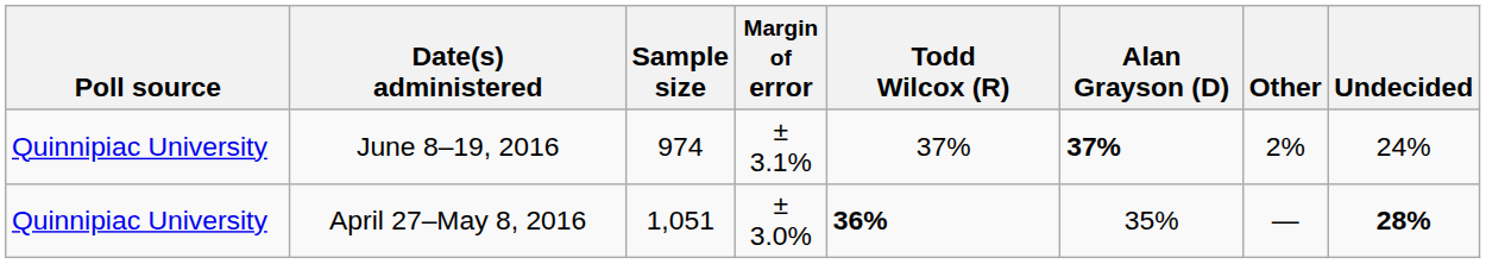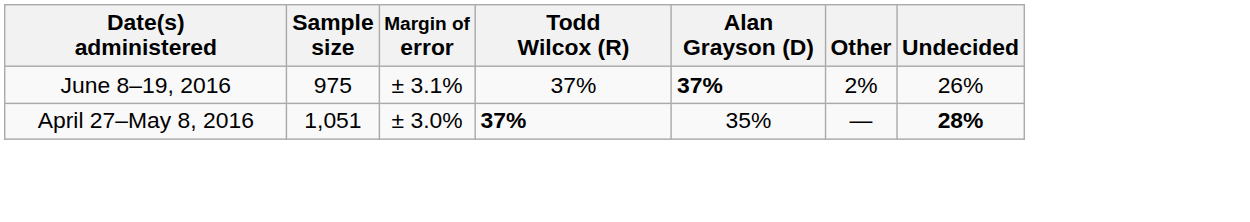- column: Poll source | Quinnipiac University | Quinnipiac University
June 8–19, 2016 | Sample size: 974 -> 975
June 8–19, 2016 | Undecided: 24% -> 26%
April 27–May 8, 2016 | Todd Wilcox (R): 36% -> 37%
